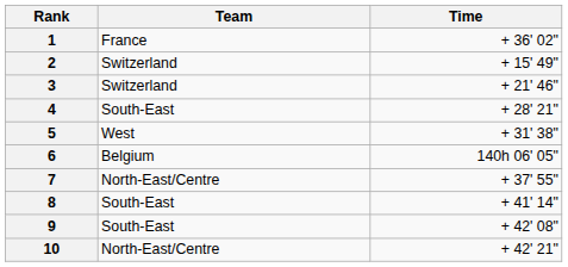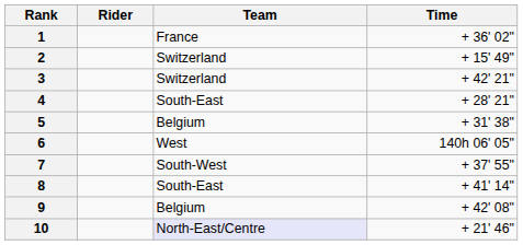+ column: Rider
3 | Time: + 21' 46" -> + 42' 21"
5 | Team: West -> Belgium
6 | Team: Belgium -> West
7 | Team: North-East/Centre -> South-West
9 | Team: South-East -> Belgium
10 | Team: no background -> lavender background
10 | Time: + 42' 21" -> + 21' 46"
